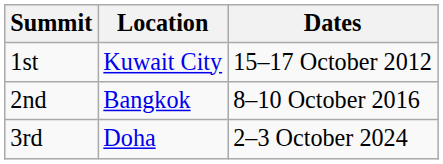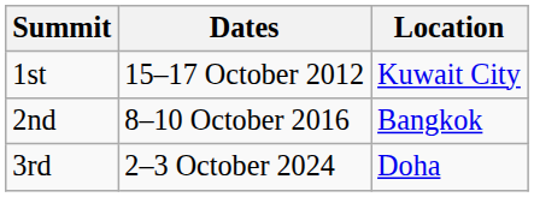columns swapped: Location <-> Dates
